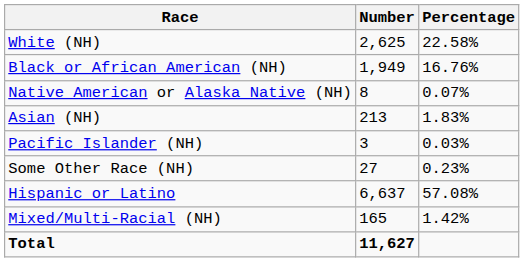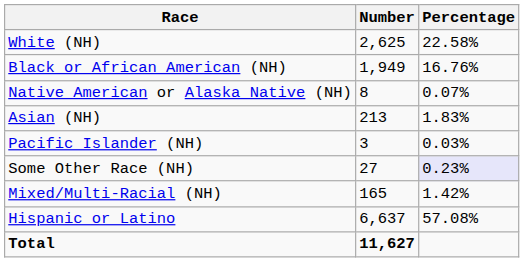Some Other Race (NH) | Percentage: no background -> lavender background
rows swapped: Mixed/Multi-Racial (NH) <-> Hispanic or Latino
